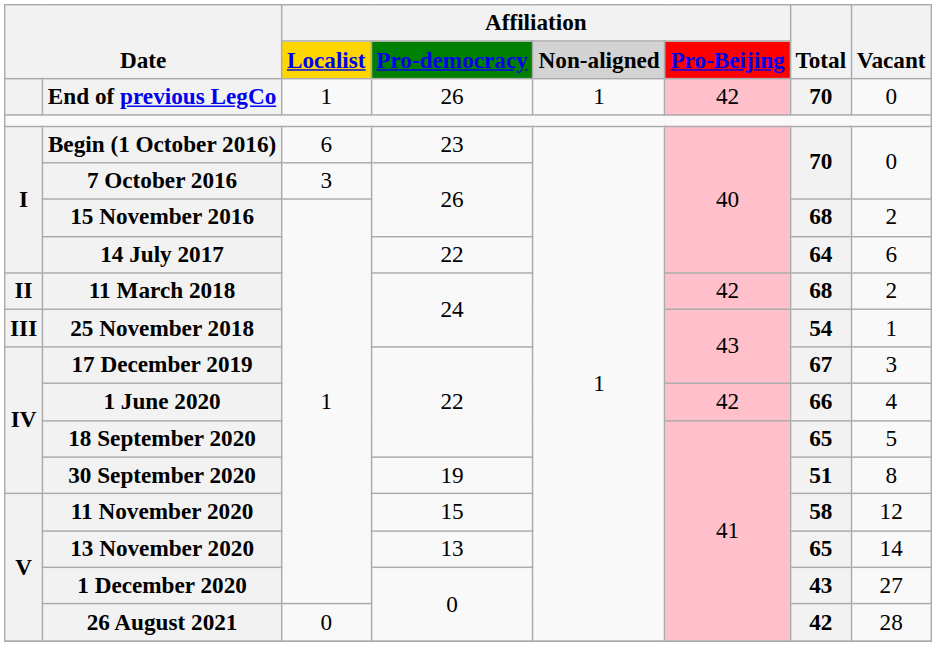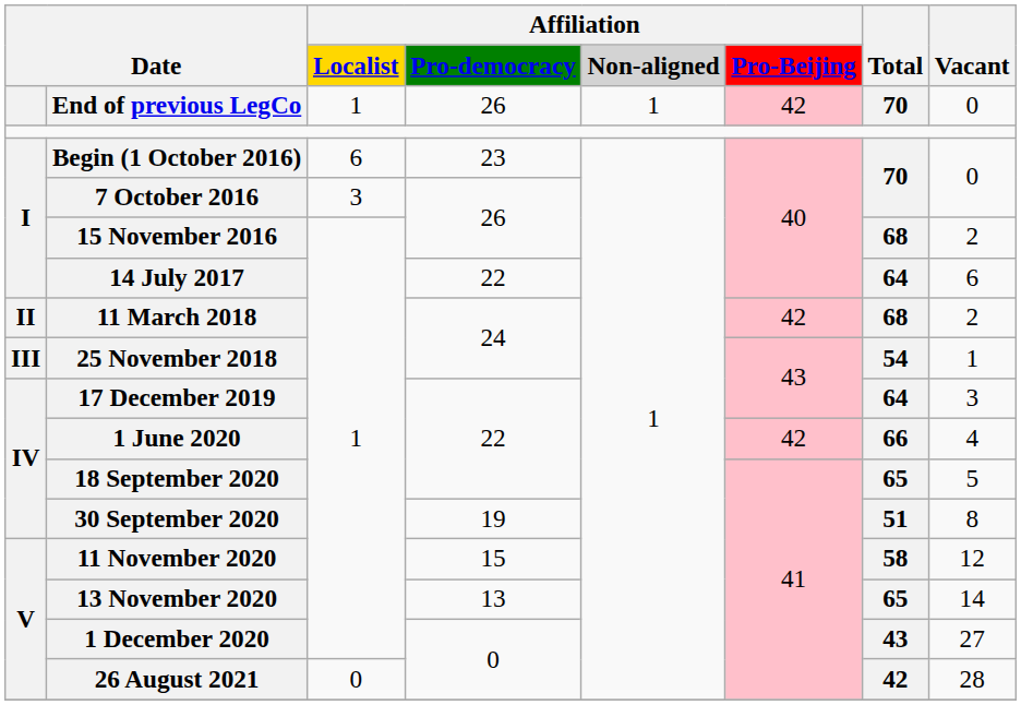17 December 2019 | Total: 67 -> 64
